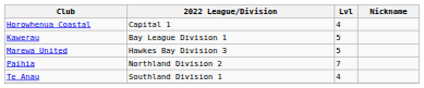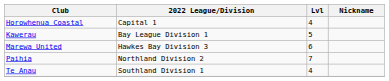Marewa United | Lvl: 5 -> 6
